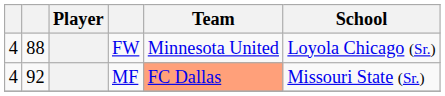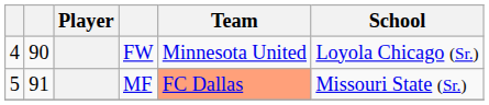FW | column 2: 88 -> 90
MF | column 1: 4 -> 5
MF | column 2: 92 -> 91
